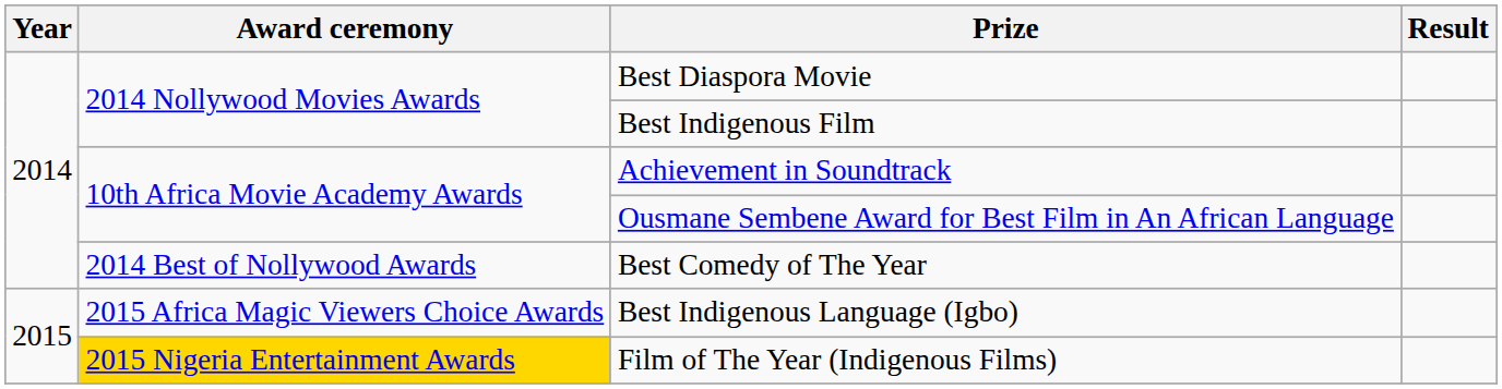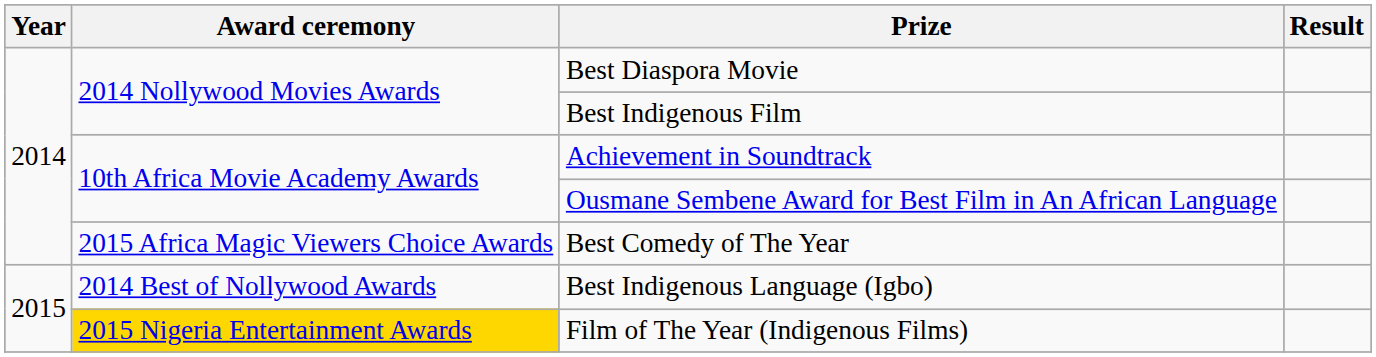Best Comedy of The Year | Award ceremony: 2014 Best of Nollywood Awards -> 2015 Africa Magic Viewers Choice Awards
Best Indigenous Language (Igbo) | Award ceremony: 2015 Africa Magic Viewers Choice Awards -> 2014 Best of Nollywood Awards
